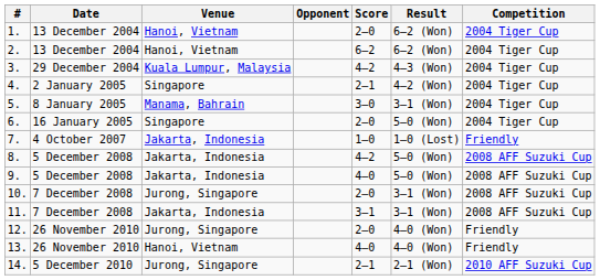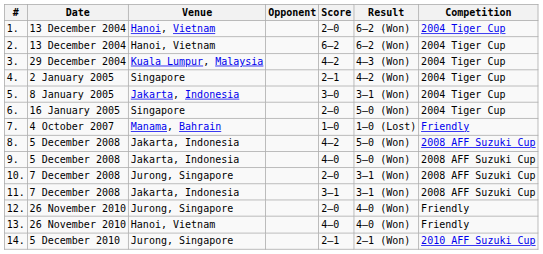5. | Venue: Manama, Bahrain -> Jakarta, Indonesia
7. | Venue: Jakarta, Indonesia -> Manama, Bahrain
